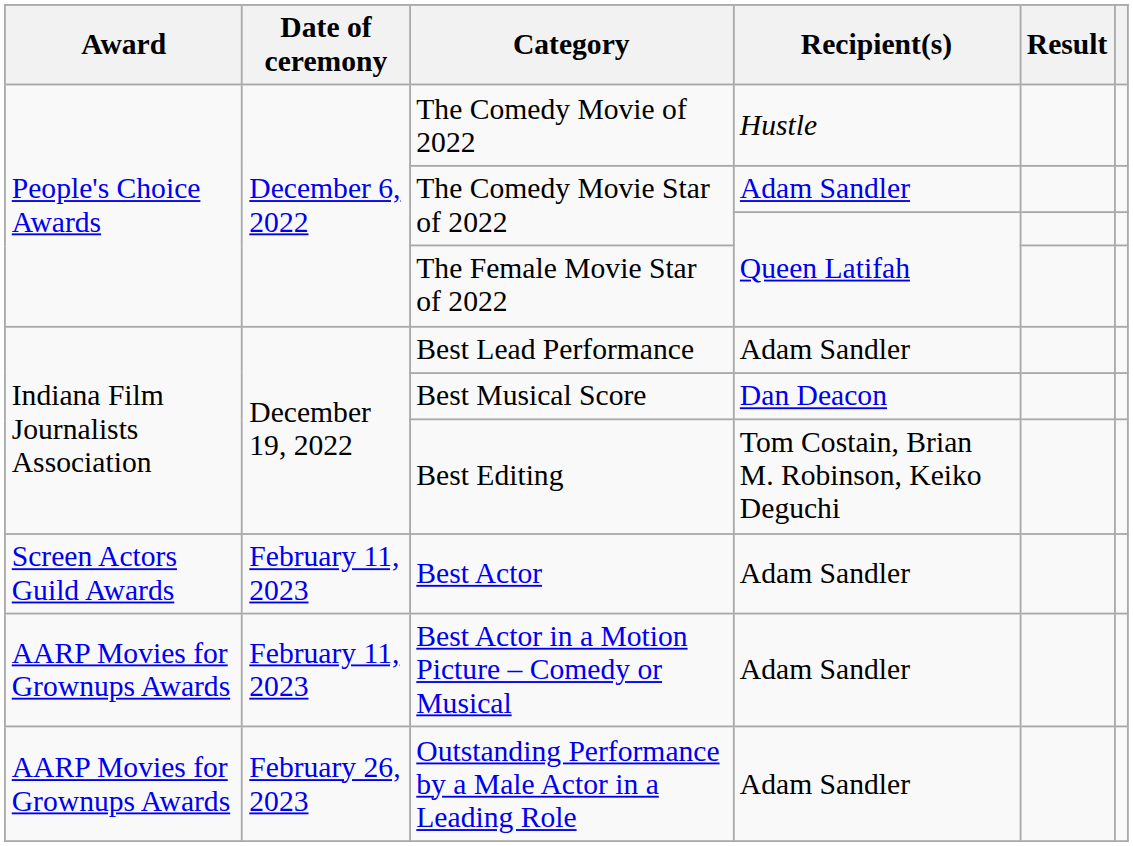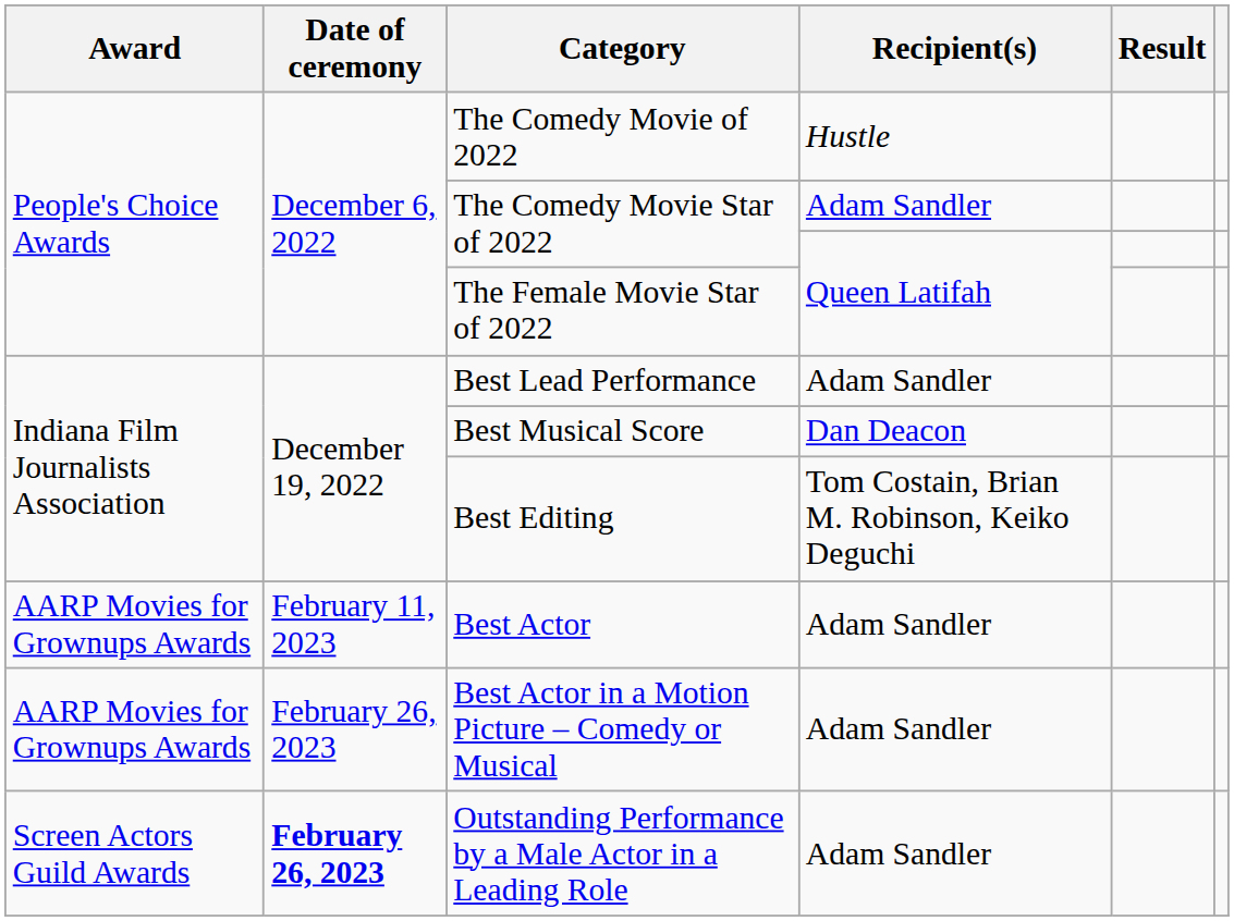Best Actor | Award: Screen Actors Guild Awards -> AARP Movies for Grownups Awards
Best Actor in a Motion Picture – Comedy or Musical | Date of ceremony: February 11, 2023 -> February 26, 2023
Outstanding Performance by a Male Actor in a Leading Role | Award: AARP Movies for Grownups Awards -> Screen Actors Guild Awards
Outstanding Performance by a Male Actor in a Leading Role | Date of ceremony: normal -> bold
